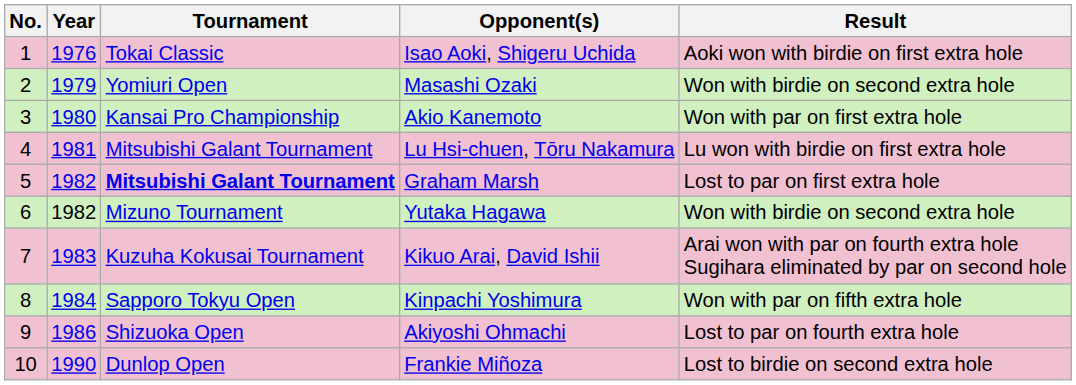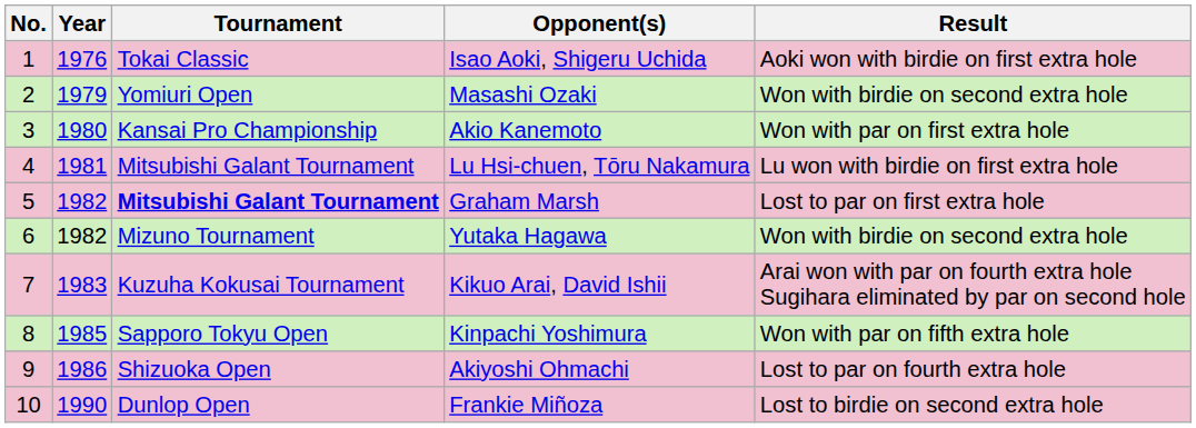Kinpachi Yoshimura | Year: 1984 -> 1985
